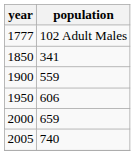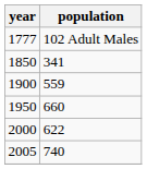1950 | population: 606 -> 660
2000 | population: 659 -> 622
